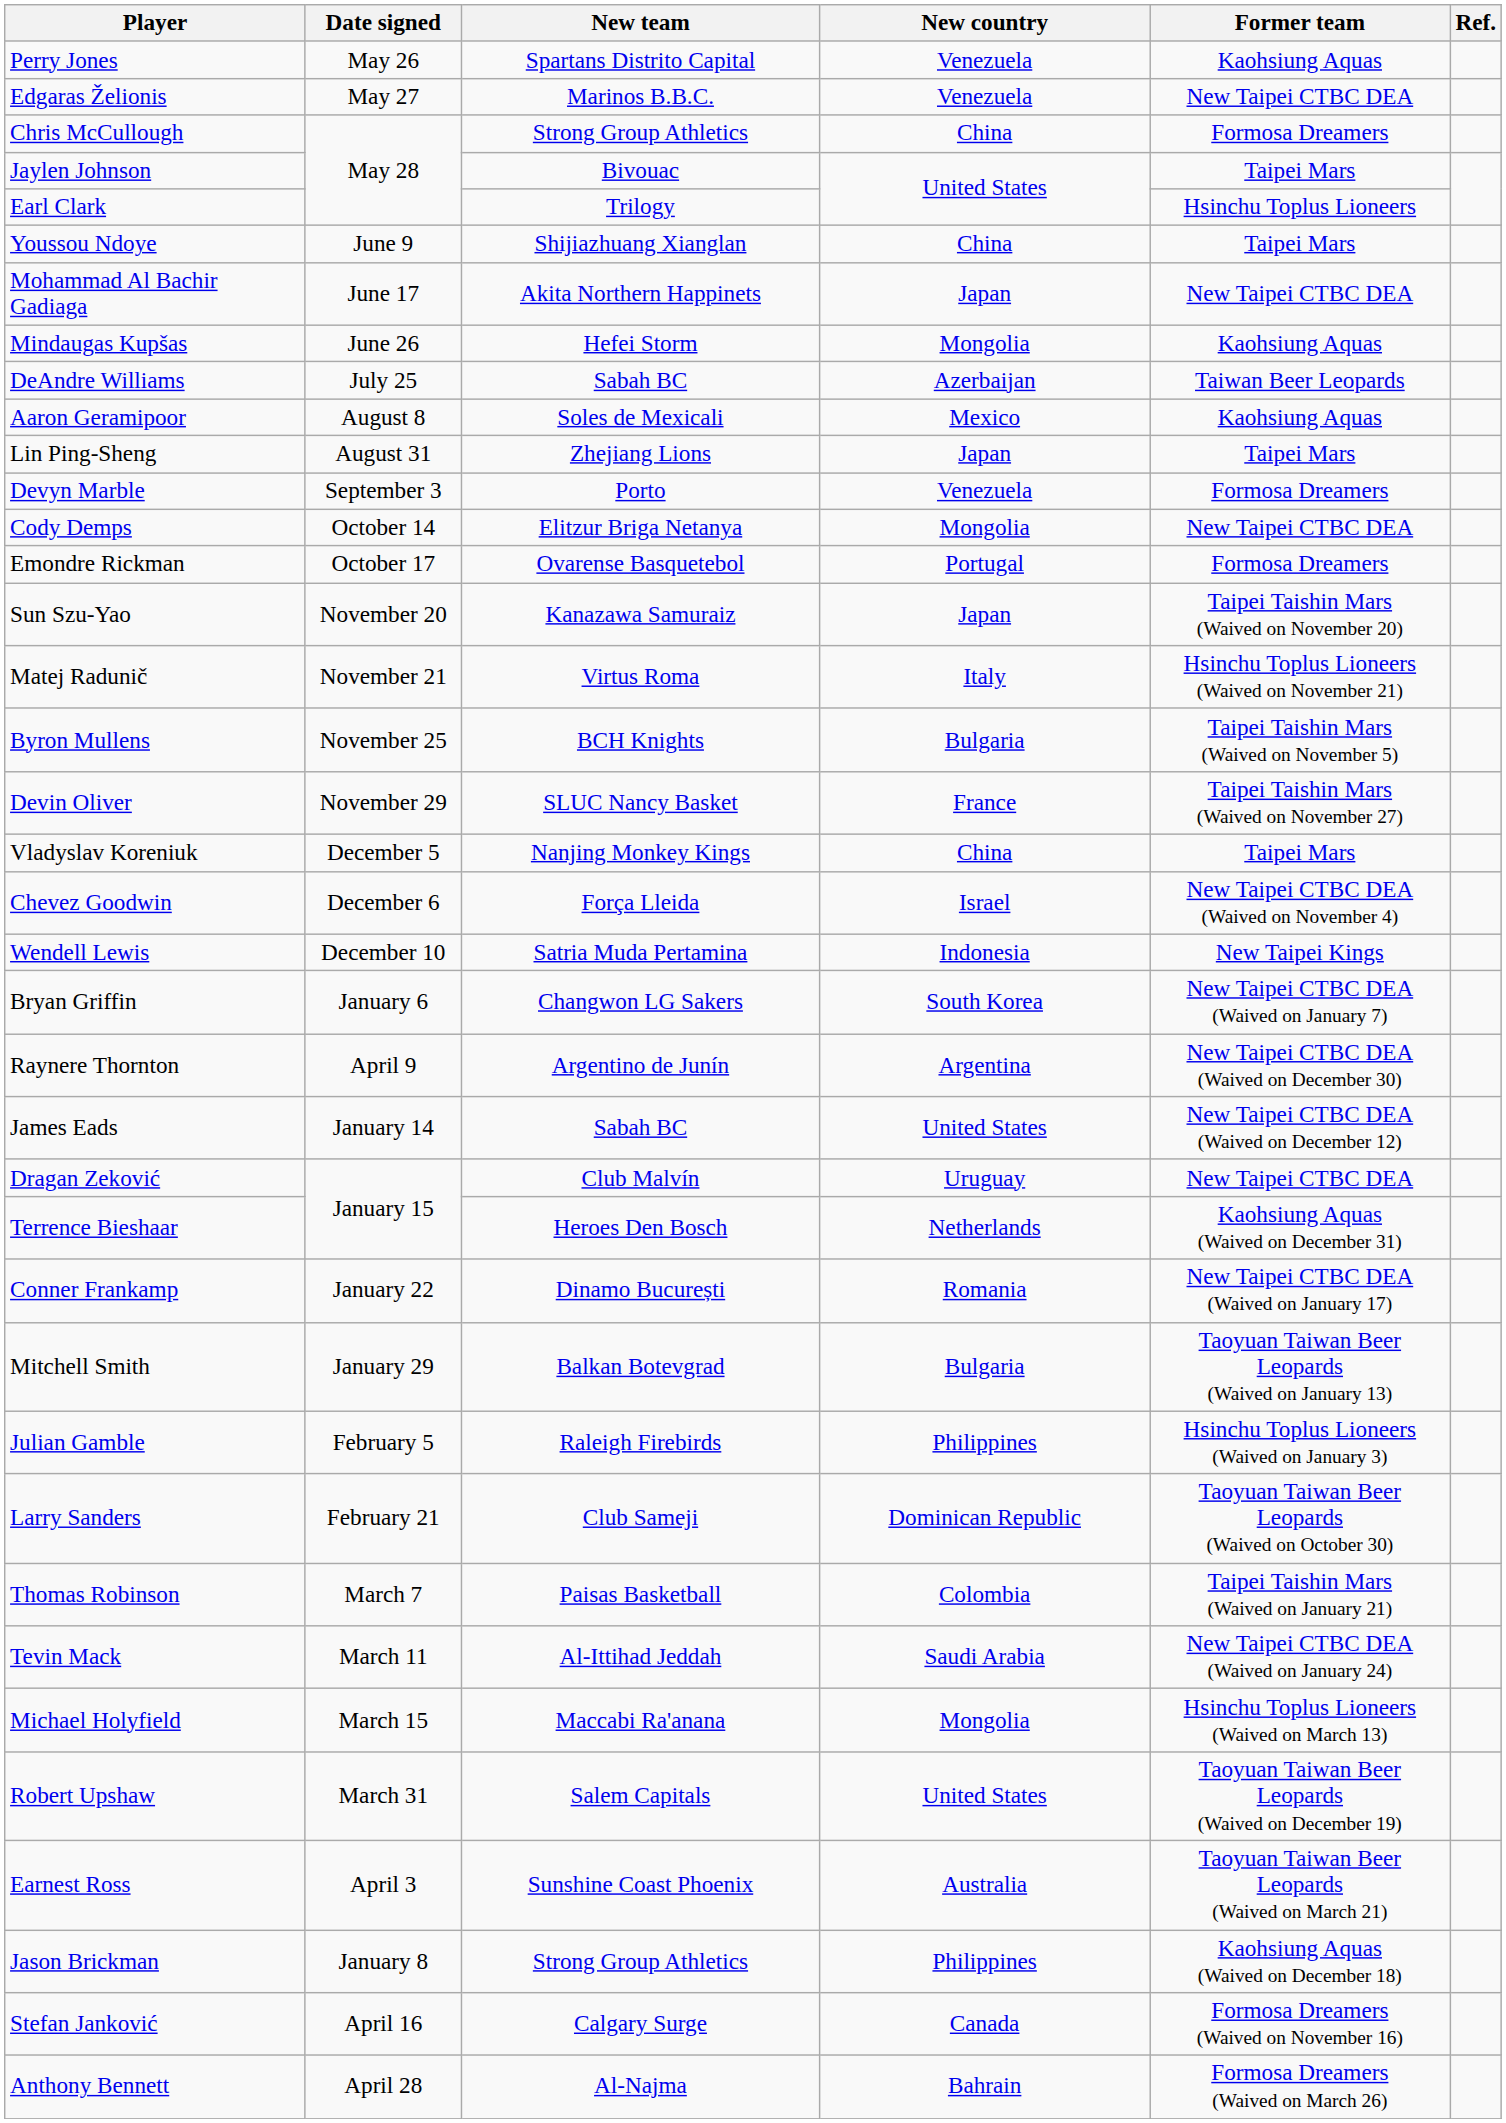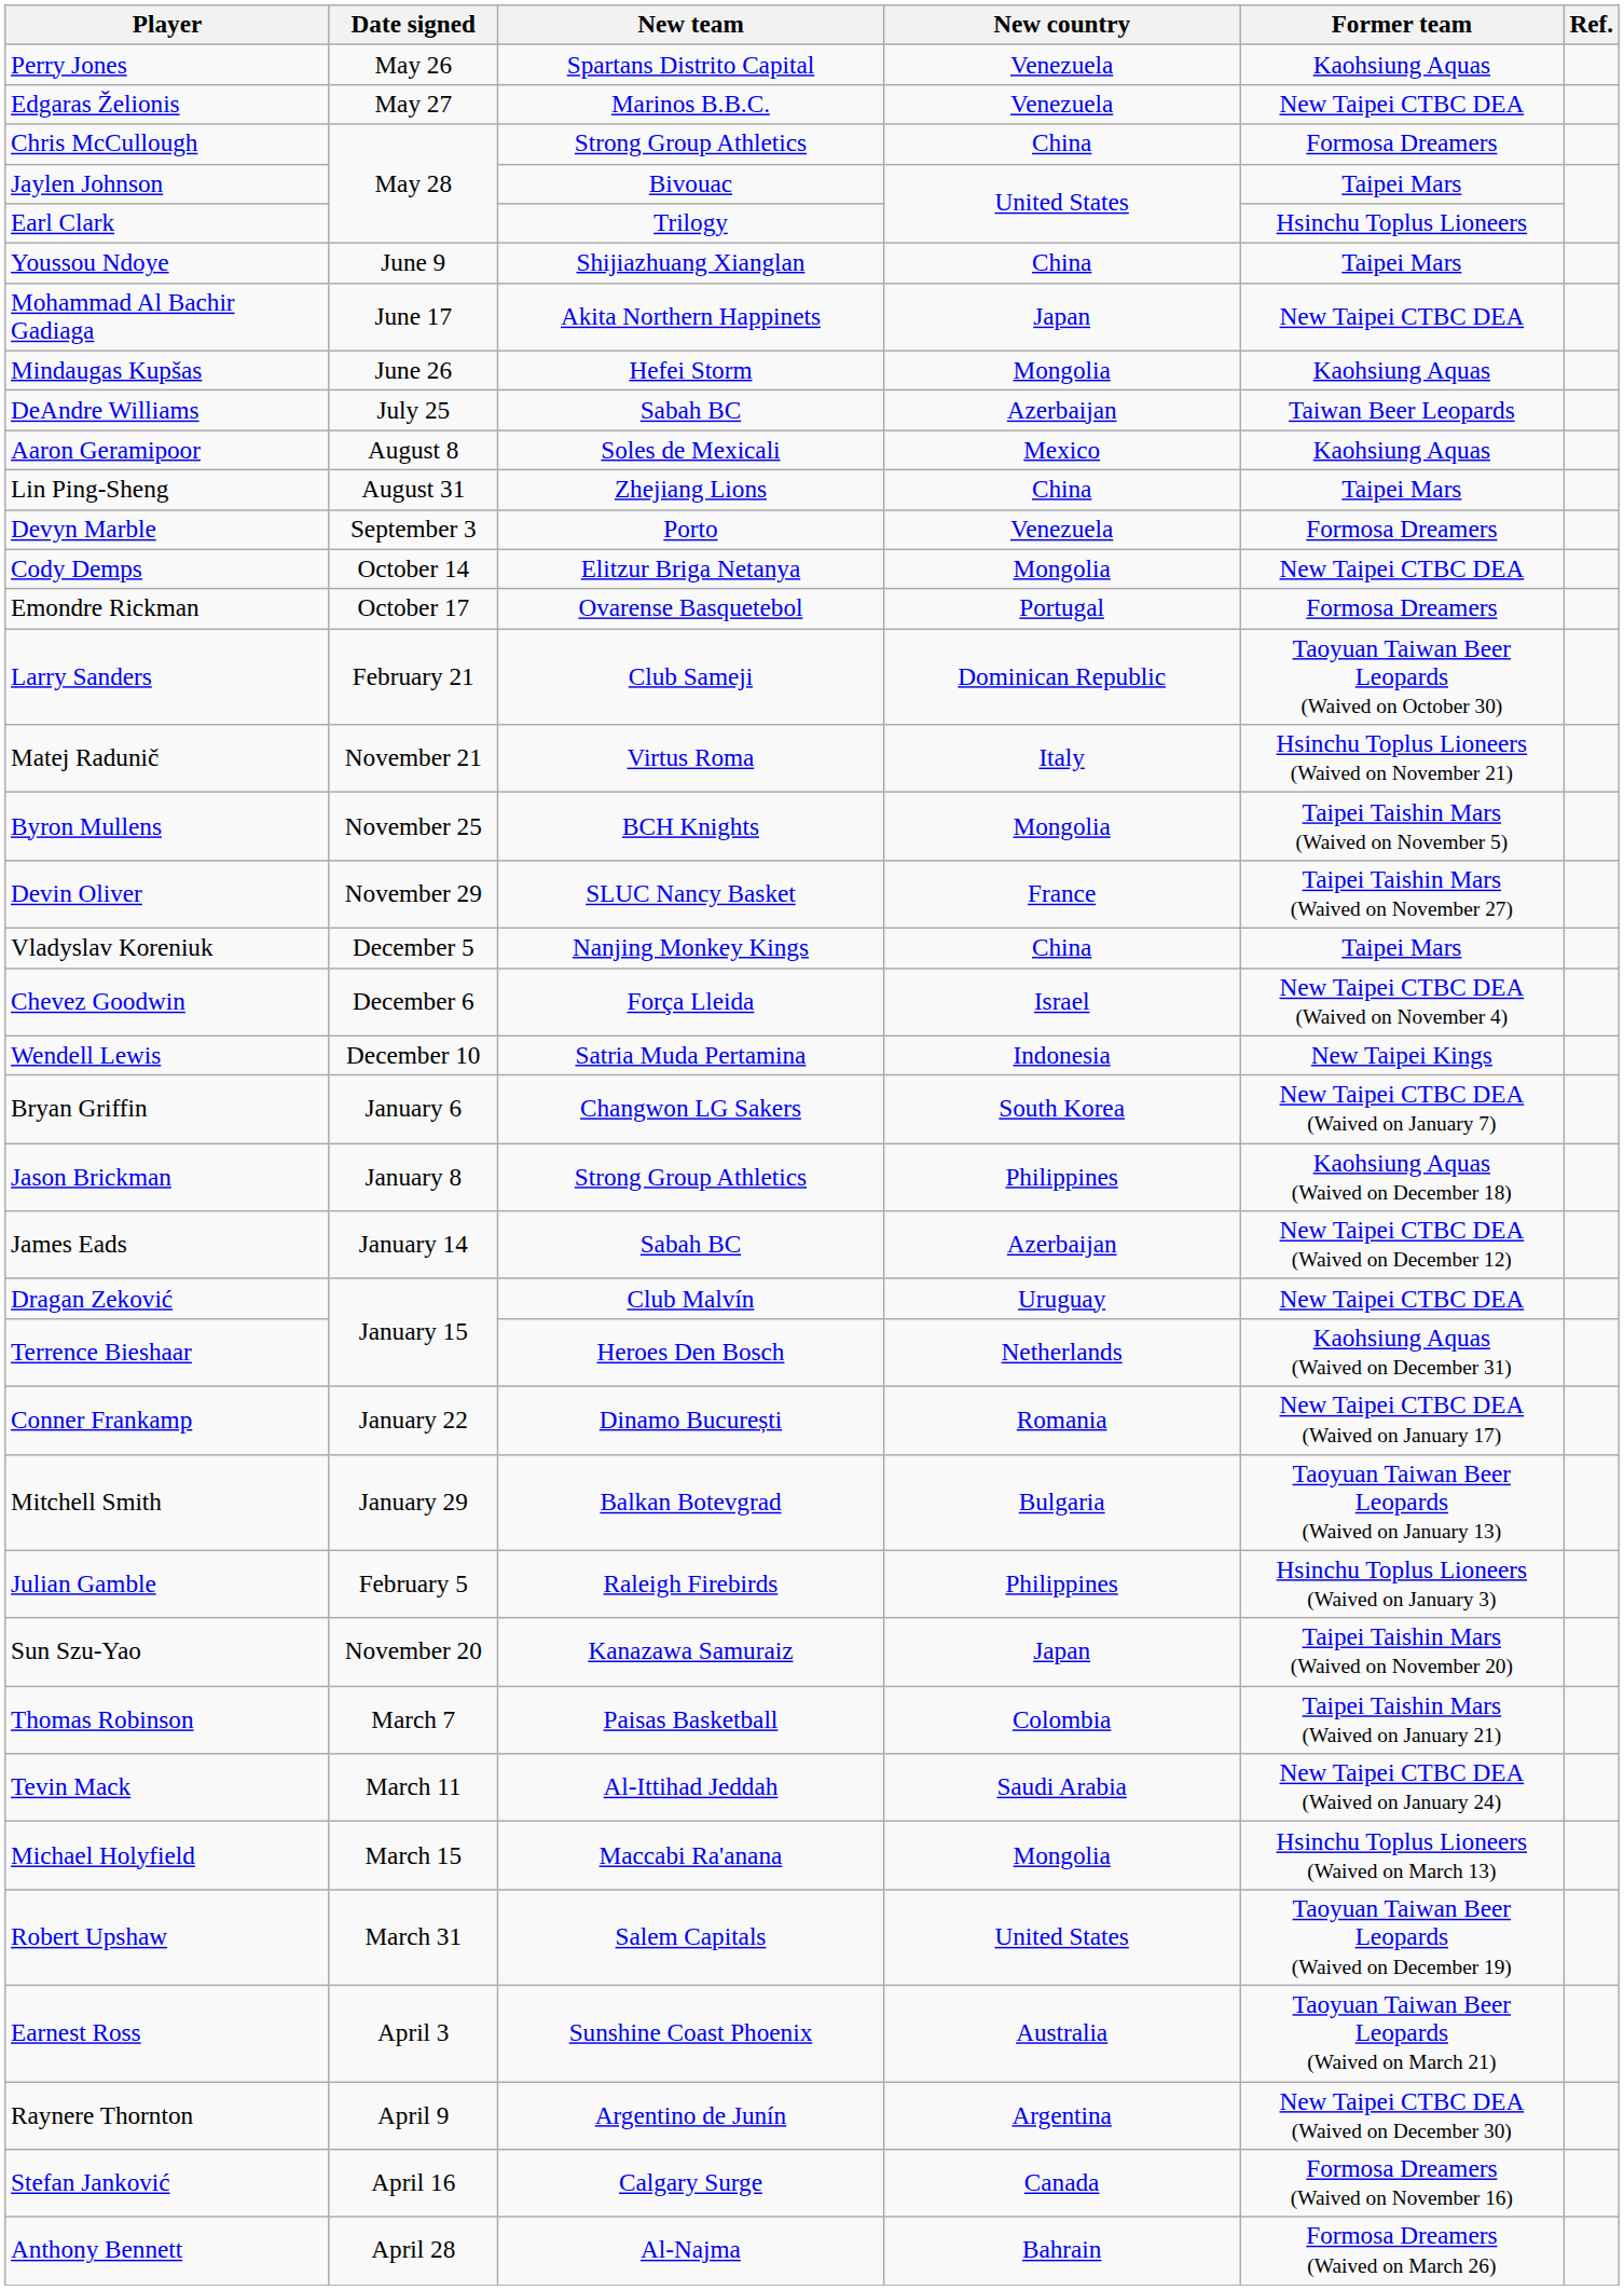Lin Ping-Sheng | New country: Japan -> China
rows swapped: Sun Szu-Yao <-> Larry Sanders
Byron Mullens | New country: Bulgaria -> Mongolia
rows swapped: Jason Brickman <-> Raynere Thornton
James Eads | New country: United States -> Azerbaijan
